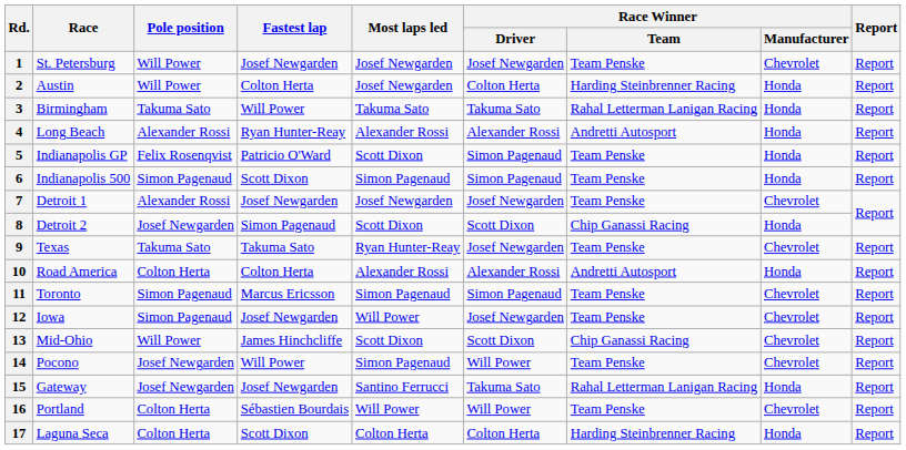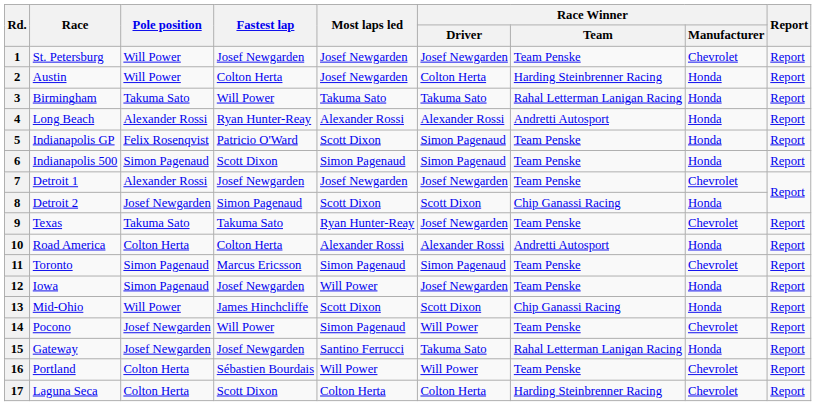12 | Race Winner / Manufacturer: Chevrolet -> Honda
13 | Race Winner / Manufacturer: Chevrolet -> Honda
17 | Race Winner / Manufacturer: Honda -> Chevrolet
